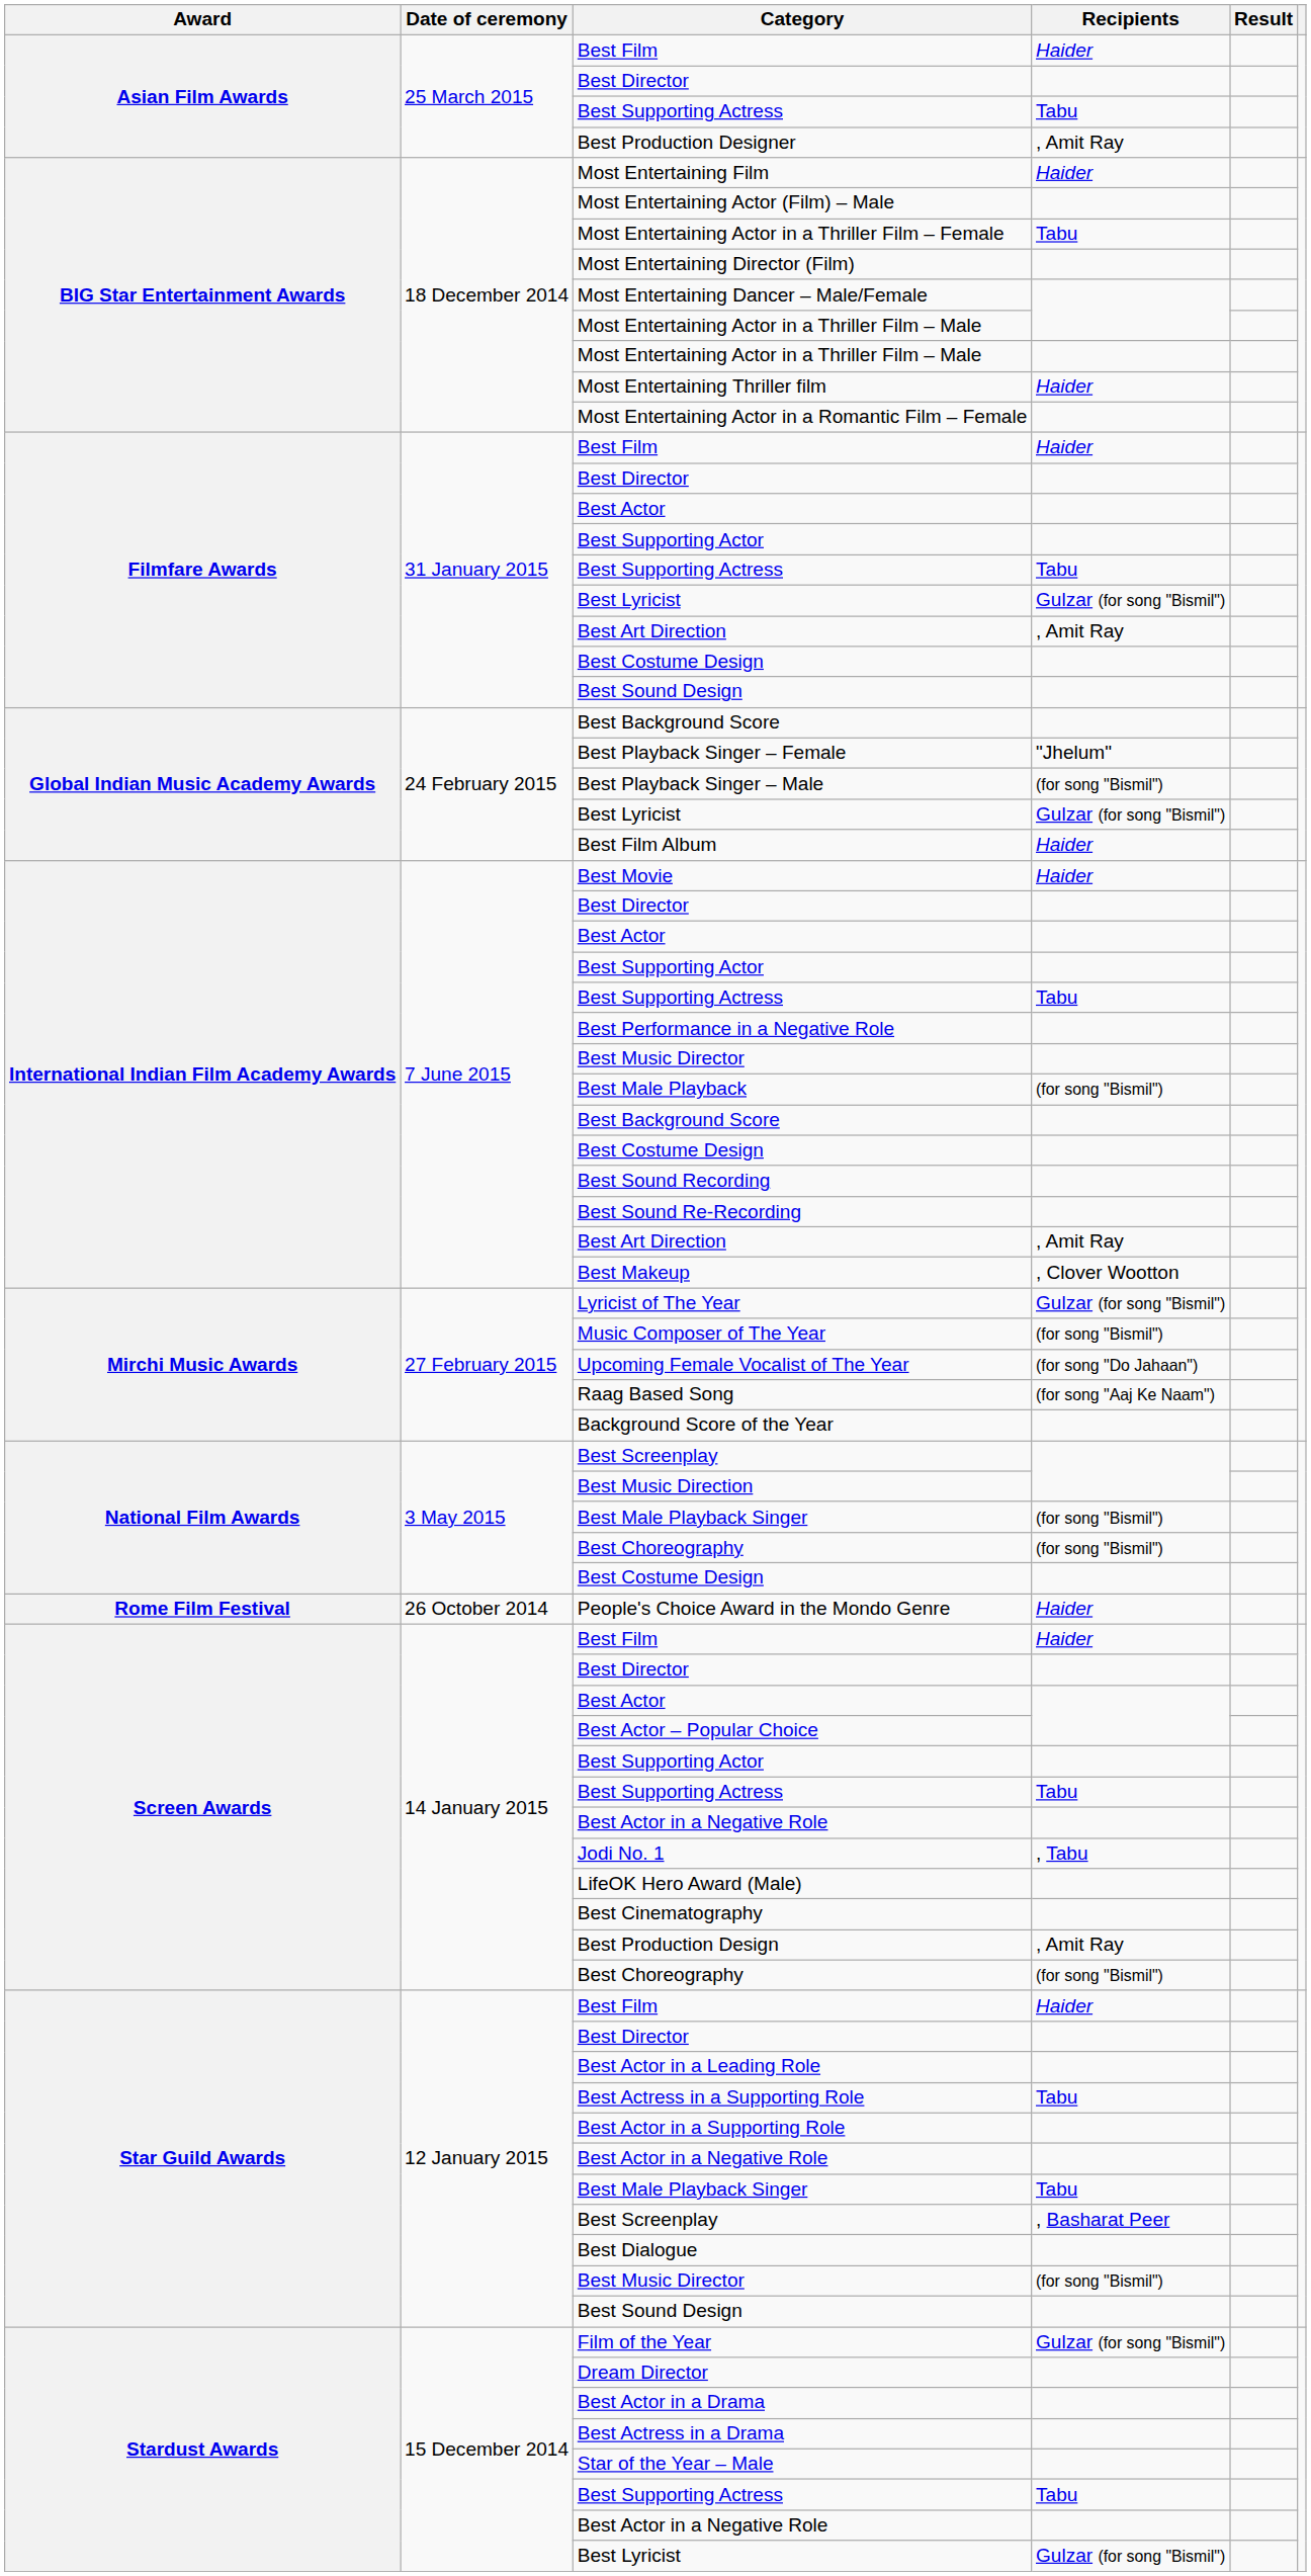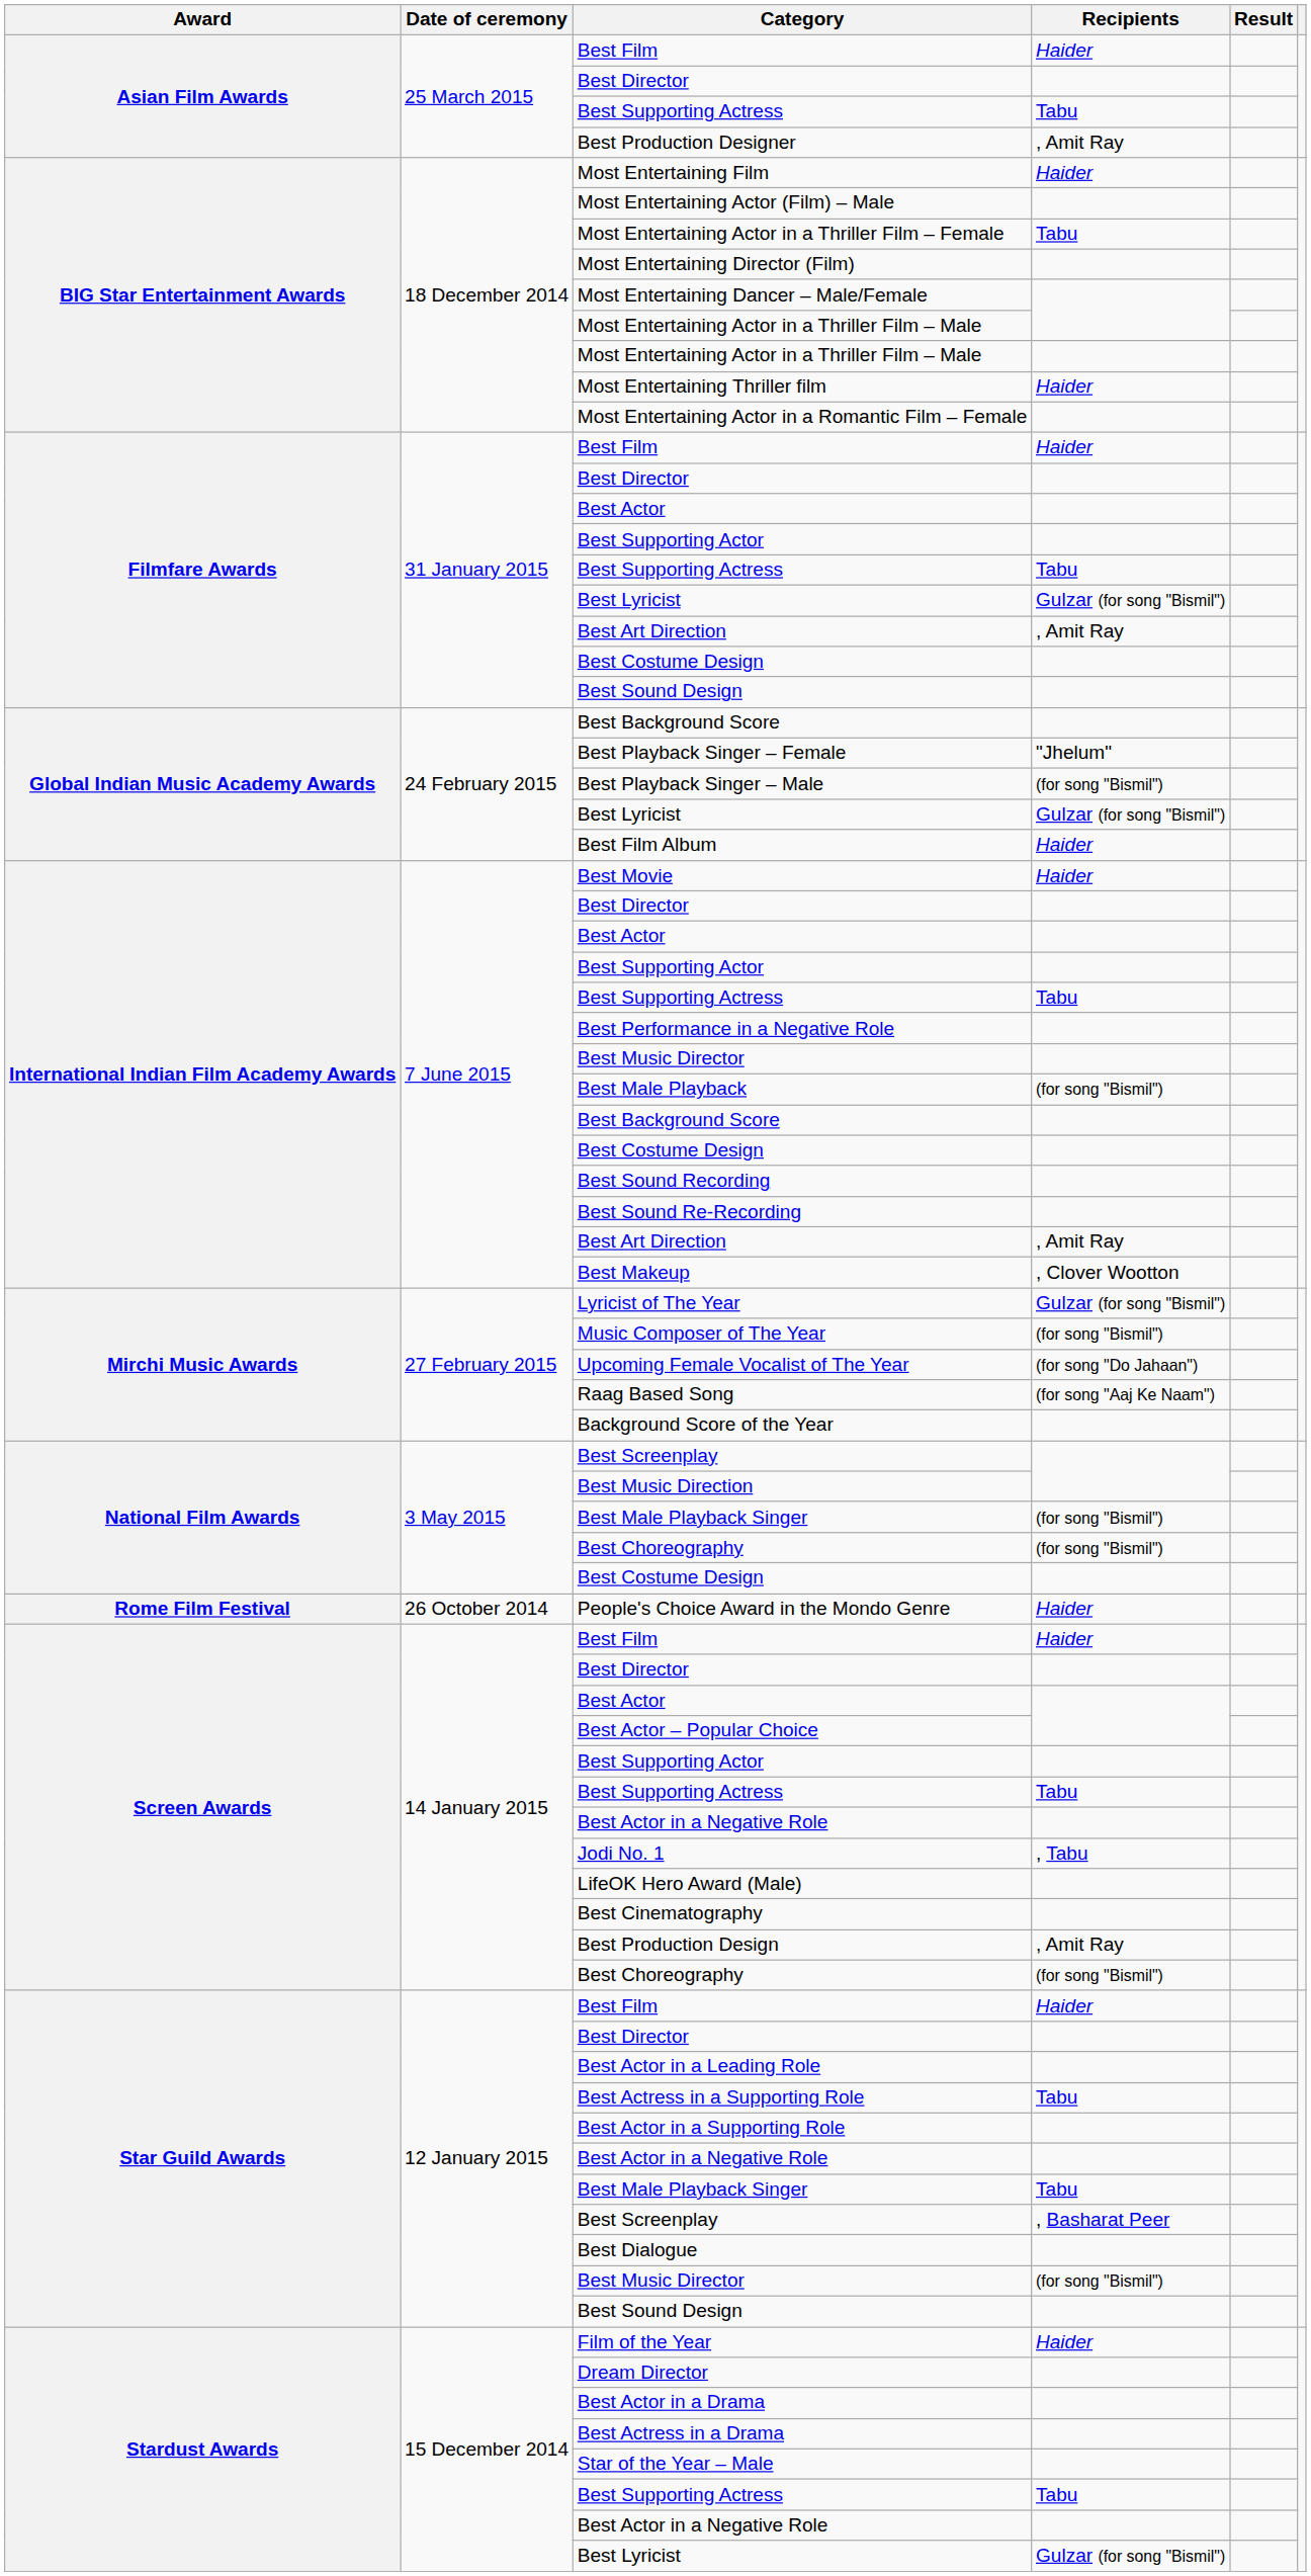Film of the Year | Recipients: Gulzar (for song "Bismil") -> Haider
